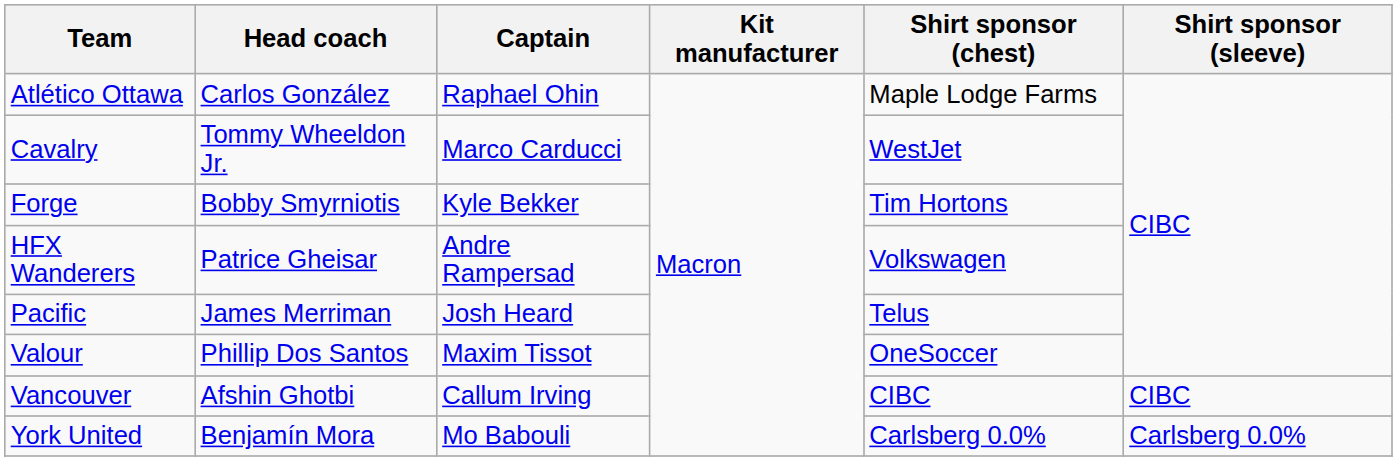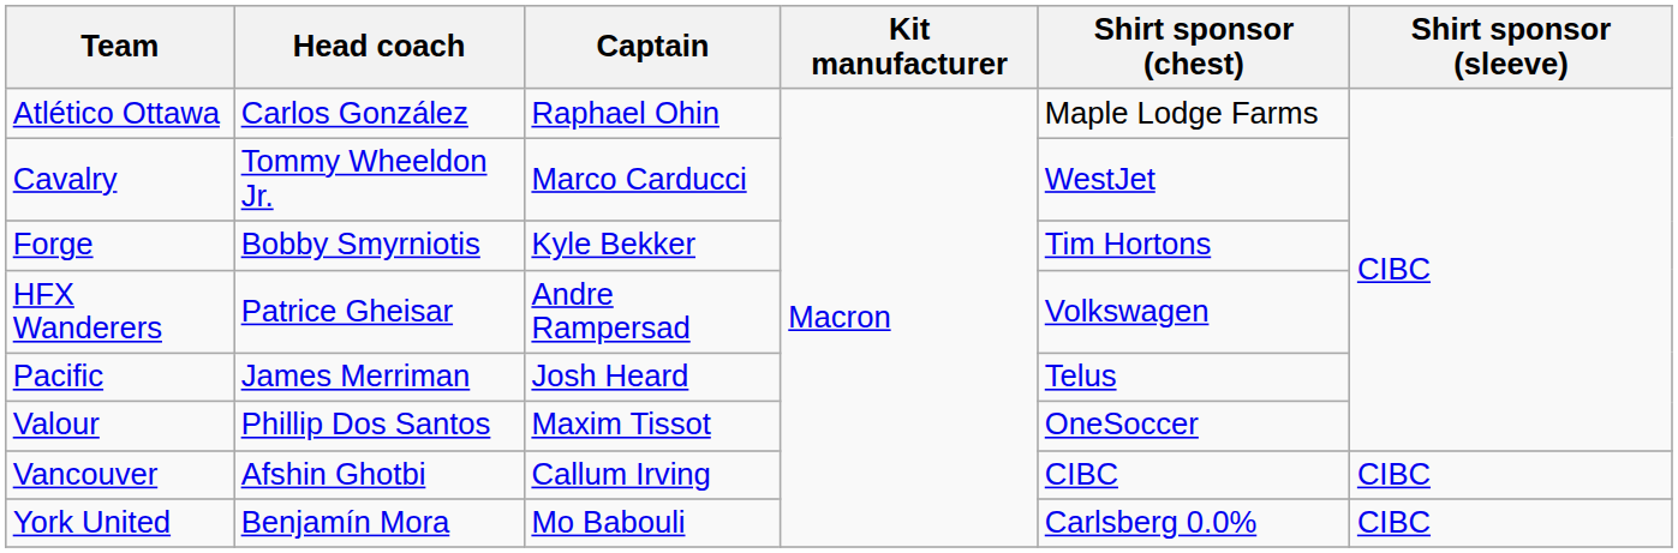York United | Shirt sponsor (sleeve): Carlsberg 0.0% -> CIBC
